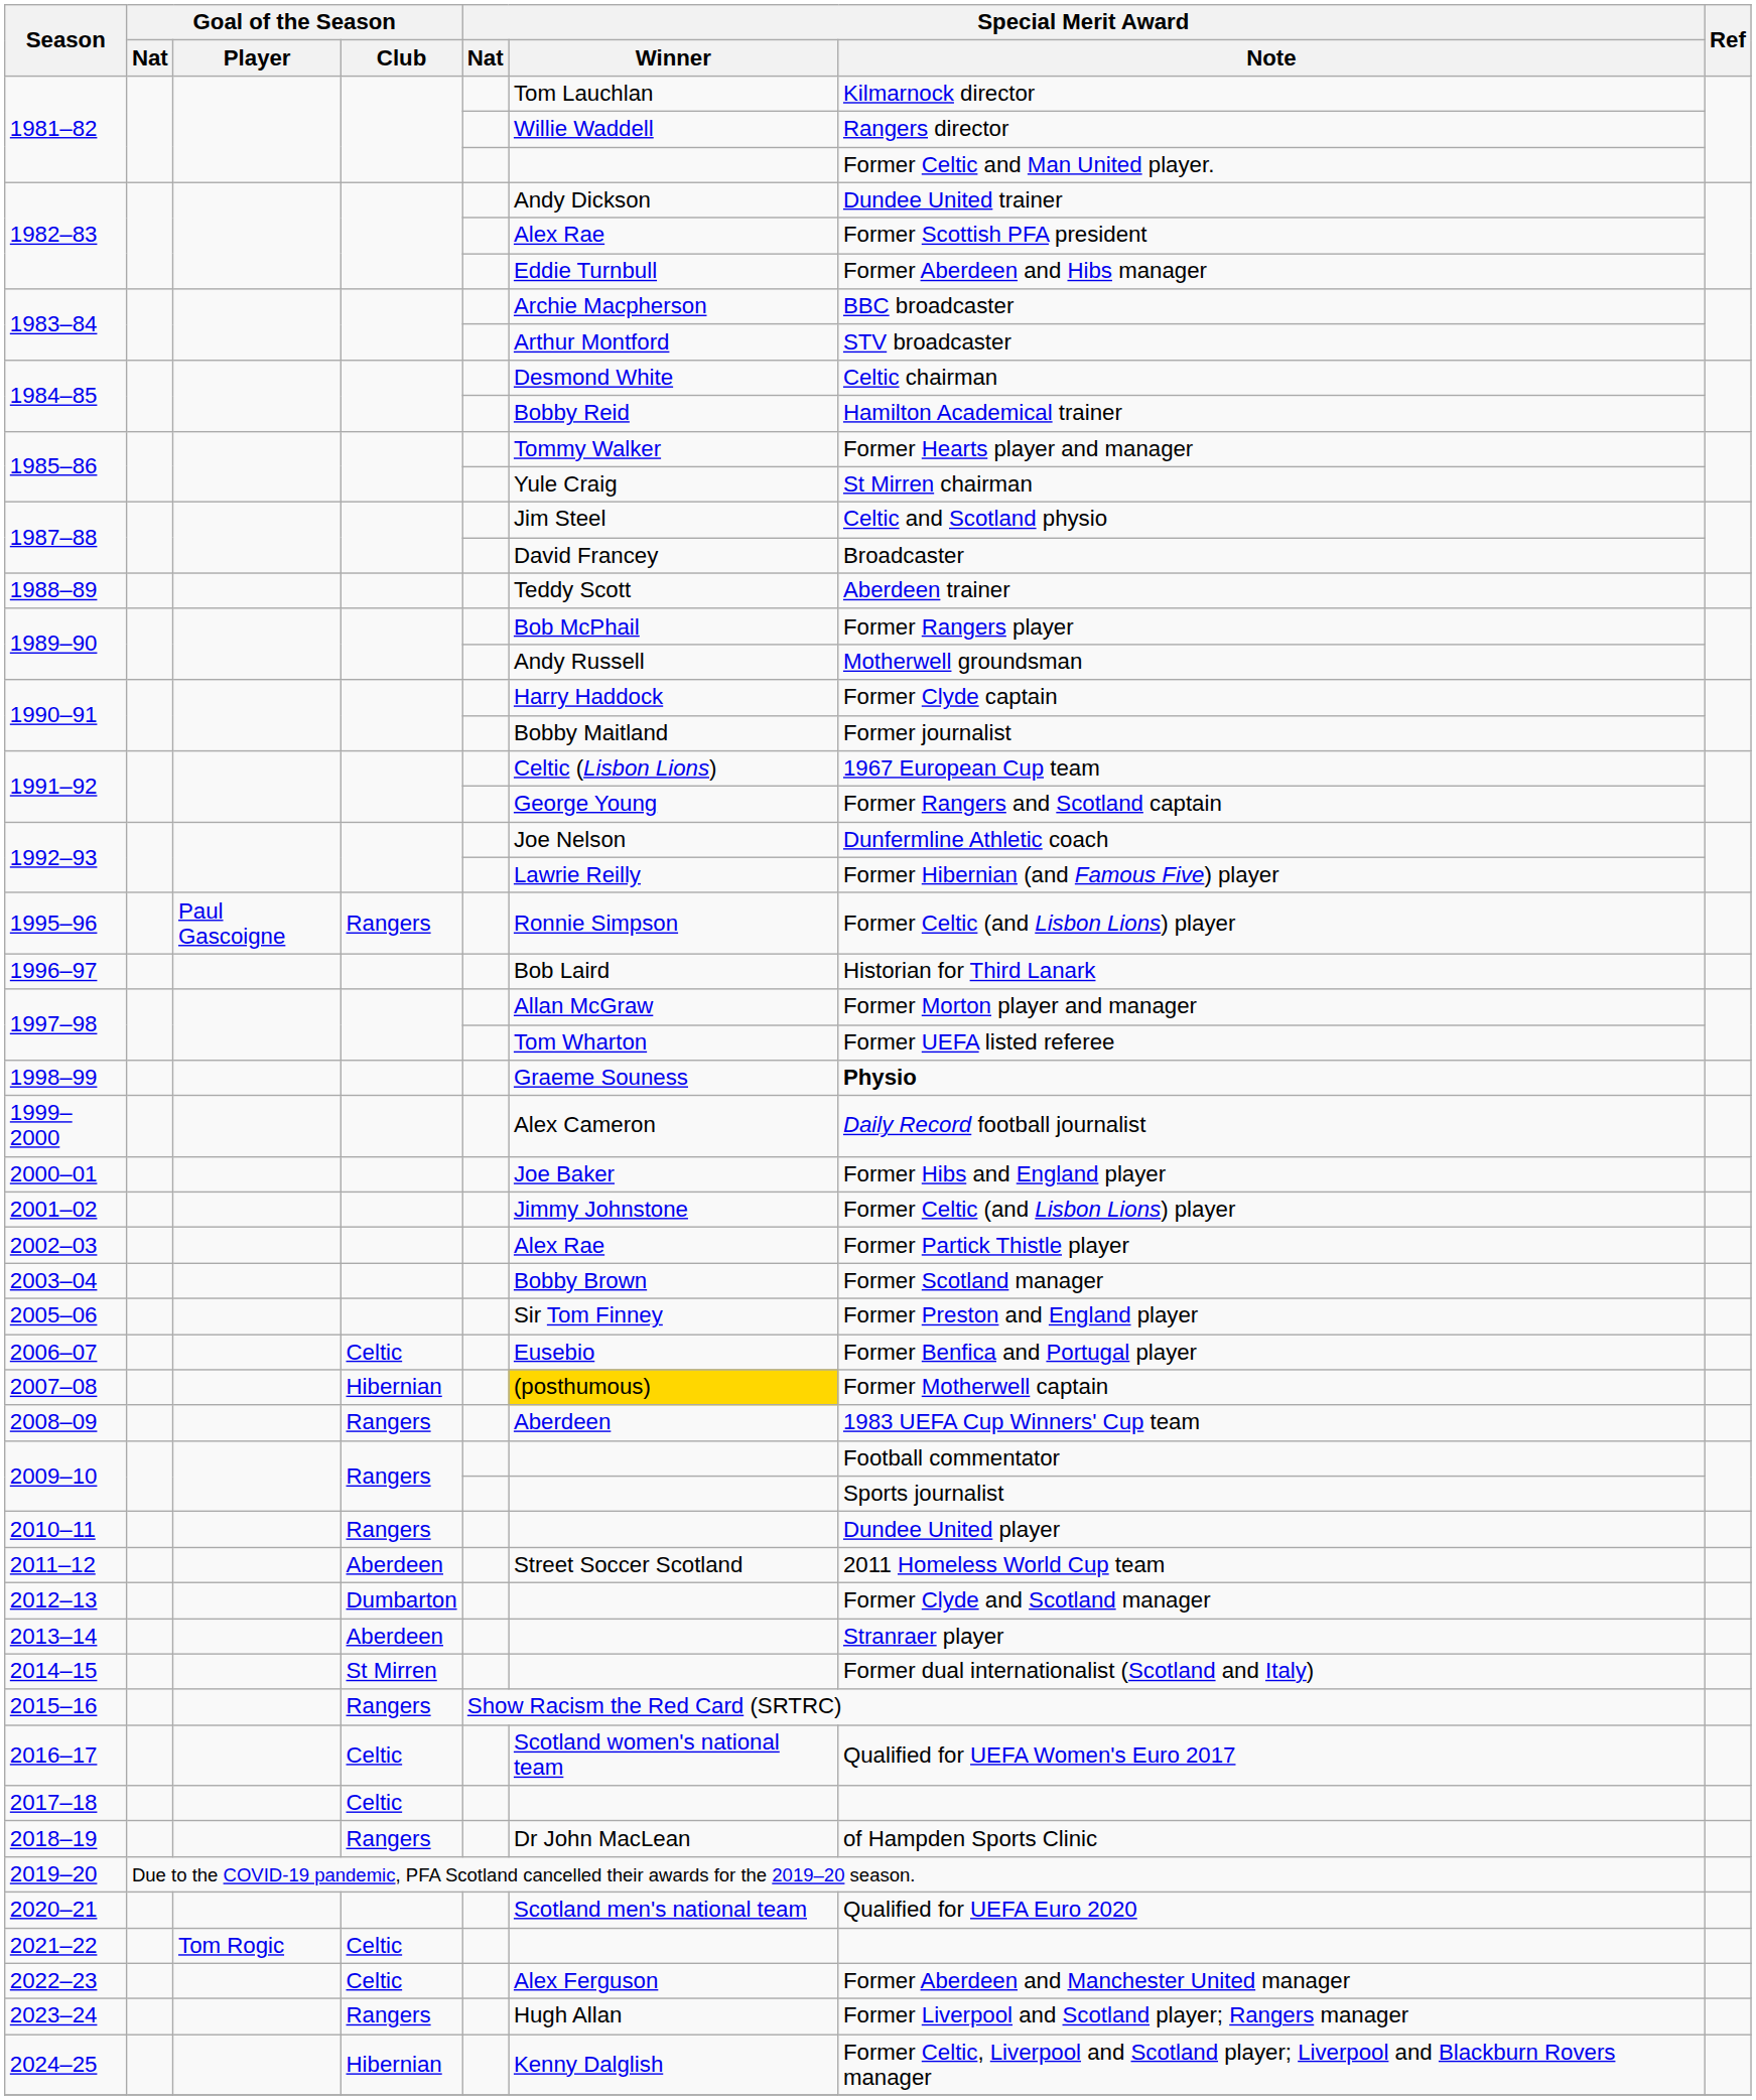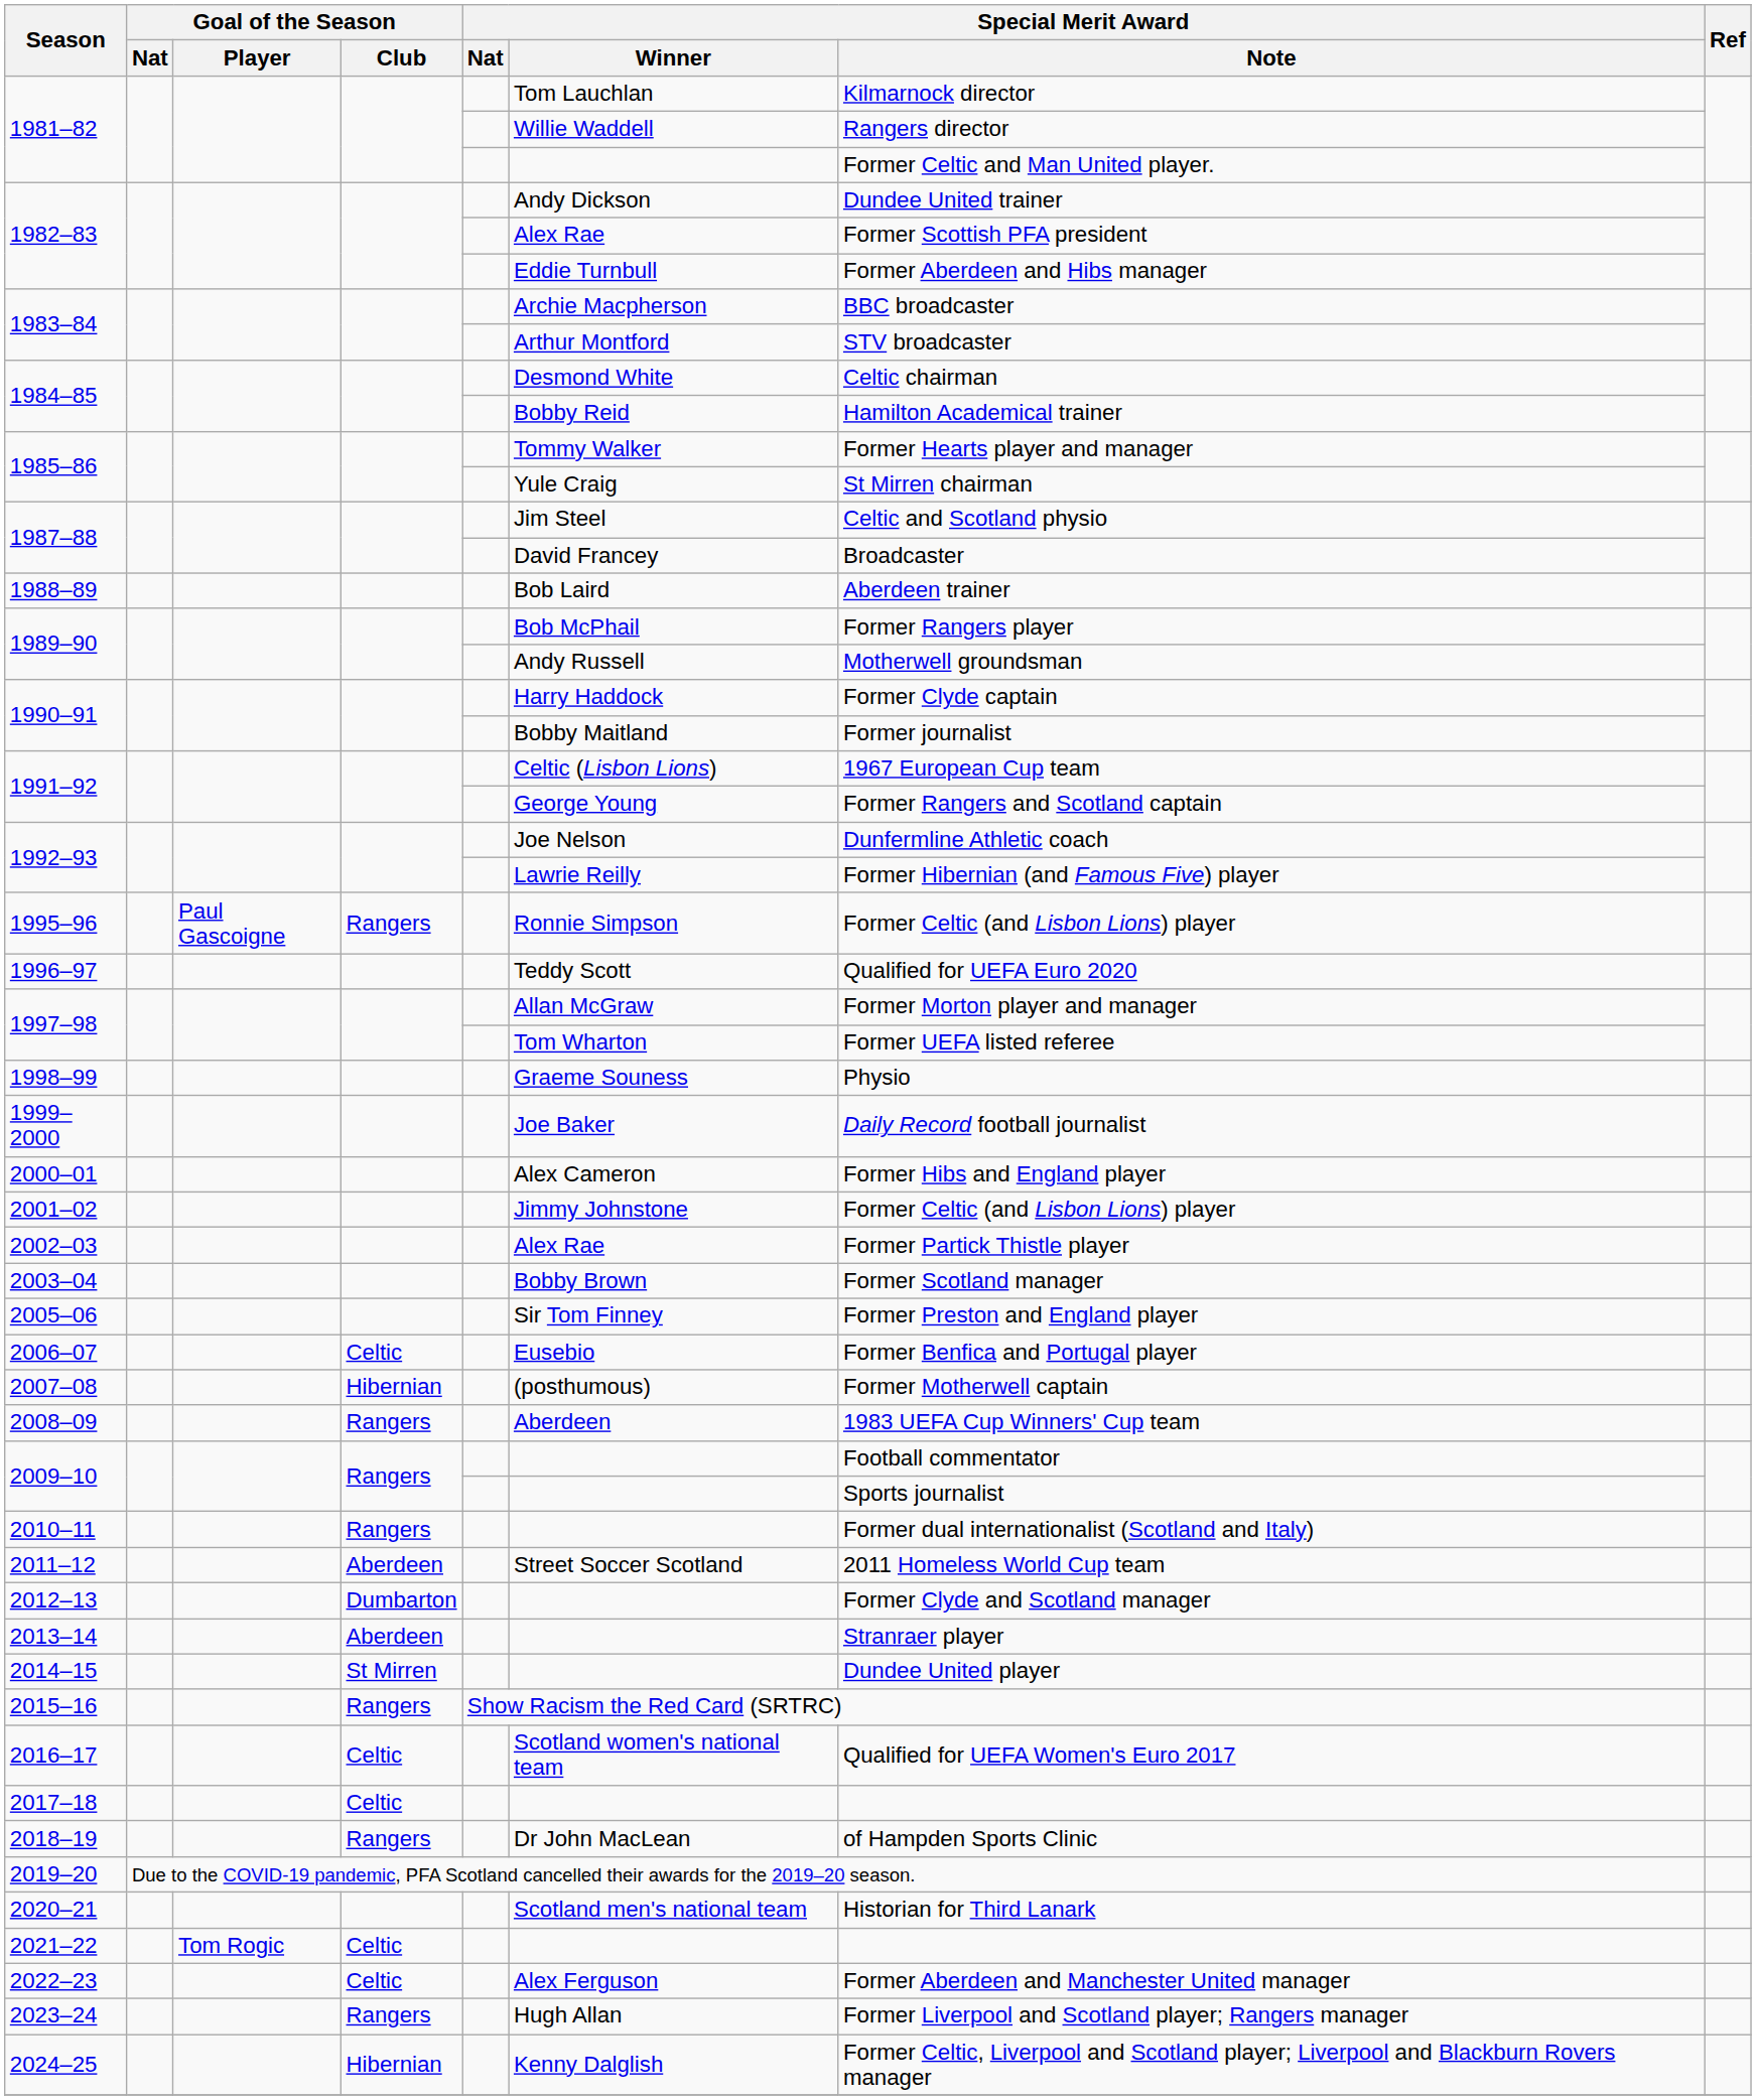1988–89 | Special Merit Award / Winner: Teddy Scott -> Bob Laird
1996–97 | Special Merit Award / Winner: Bob Laird -> Teddy Scott
1996–97 | Special Merit Award / Note: Historian for Third Lanark -> Qualified for UEFA Euro 2020
1998–99 | Special Merit Award / Note: bold -> normal
1999–2000 | Special Merit Award / Winner: Alex Cameron -> Joe Baker
2000–01 | Special Merit Award / Winner: Joe Baker -> Alex Cameron
2007–08 | Special Merit Award / Winner: gold background -> no background
2010–11 | Special Merit Award / Note: Dundee United player -> Former dual internationalist (Scotland and Italy)
2014–15 | Special Merit Award / Note: Former dual internationalist (Scotland and Italy) -> Dundee United player
2020–21 | Special Merit Award / Note: Qualified for UEFA Euro 2020 -> Historian for Third Lanark
